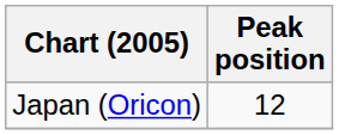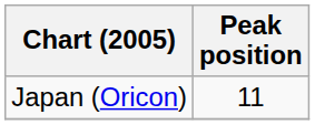Japan (Oricon) | Peak position: 12 -> 11
